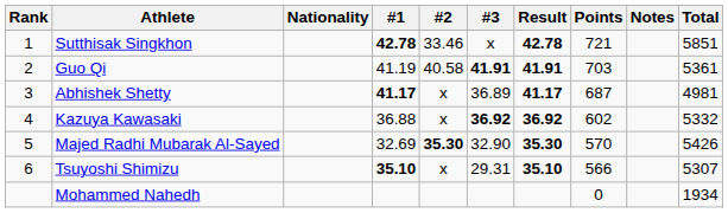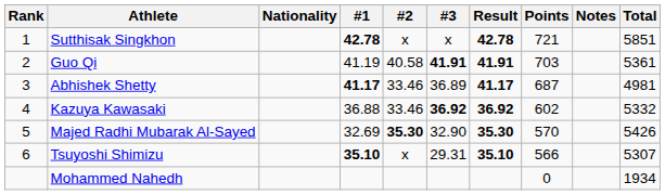Sutthisak Singkhon | #2: 33.46 -> x
Abhishek Shetty | #2: x -> 33.46
Kazuya Kawasaki | #2: x -> 33.46
